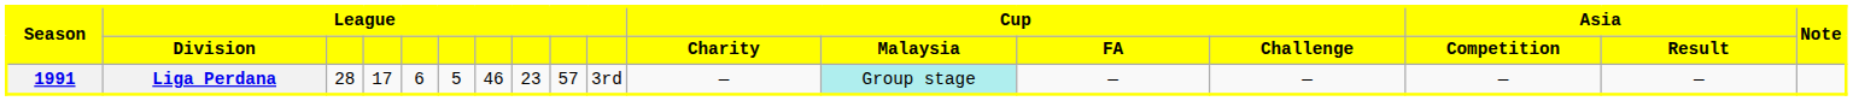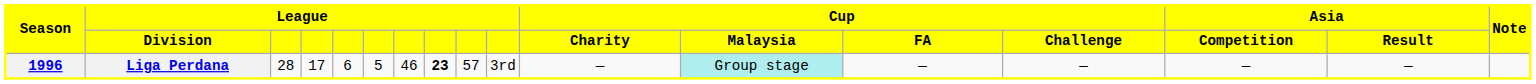Liga Perdana | Season: 1991 -> 1996
Liga Perdana | column 8: normal -> bold
